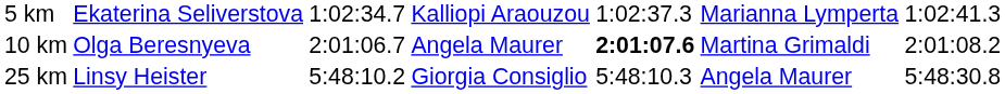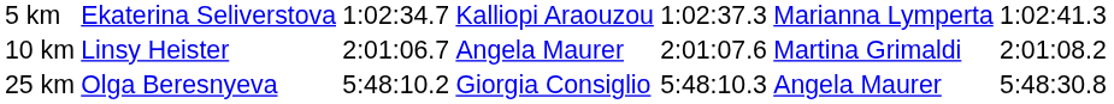10 km | column 2: Olga Beresnyeva -> Linsy Heister
10 km | column 5: bold -> normal
25 km | column 2: Linsy Heister -> Olga Beresnyeva
